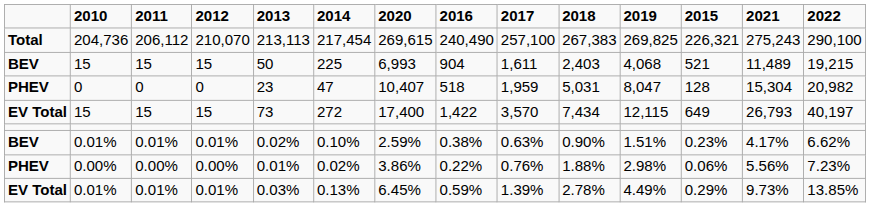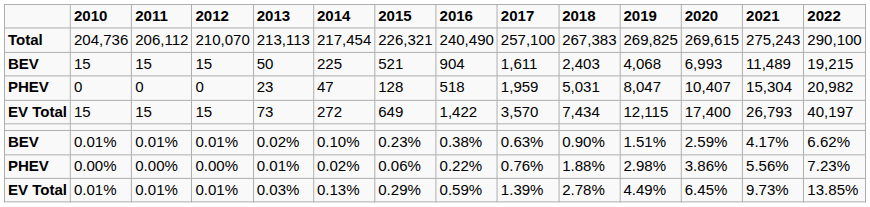columns swapped: 2015 <-> 2020
